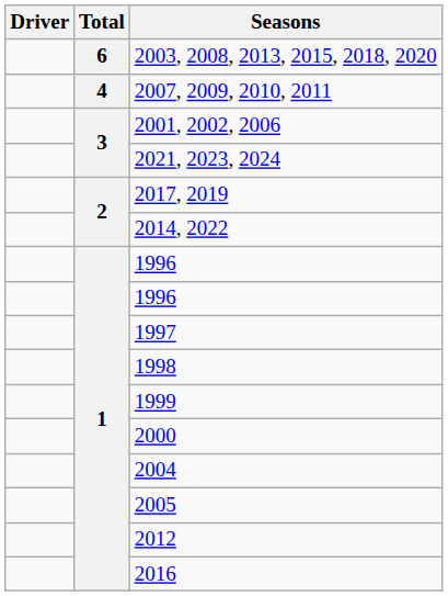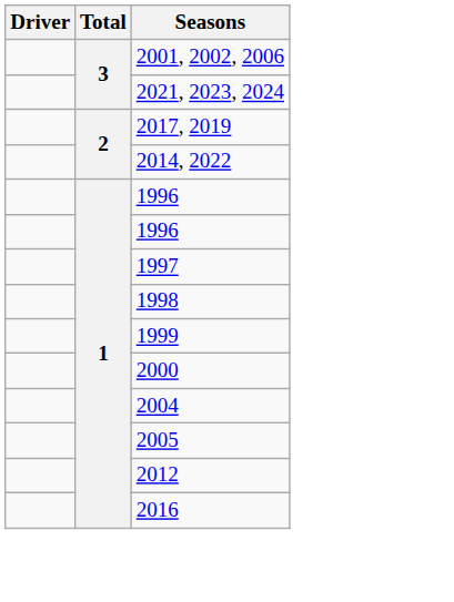- row: 6 | 2003, 2008, 2013, 2015, 2018, 2020
- row: 4 | 2007, 2009, 2010, 2011
